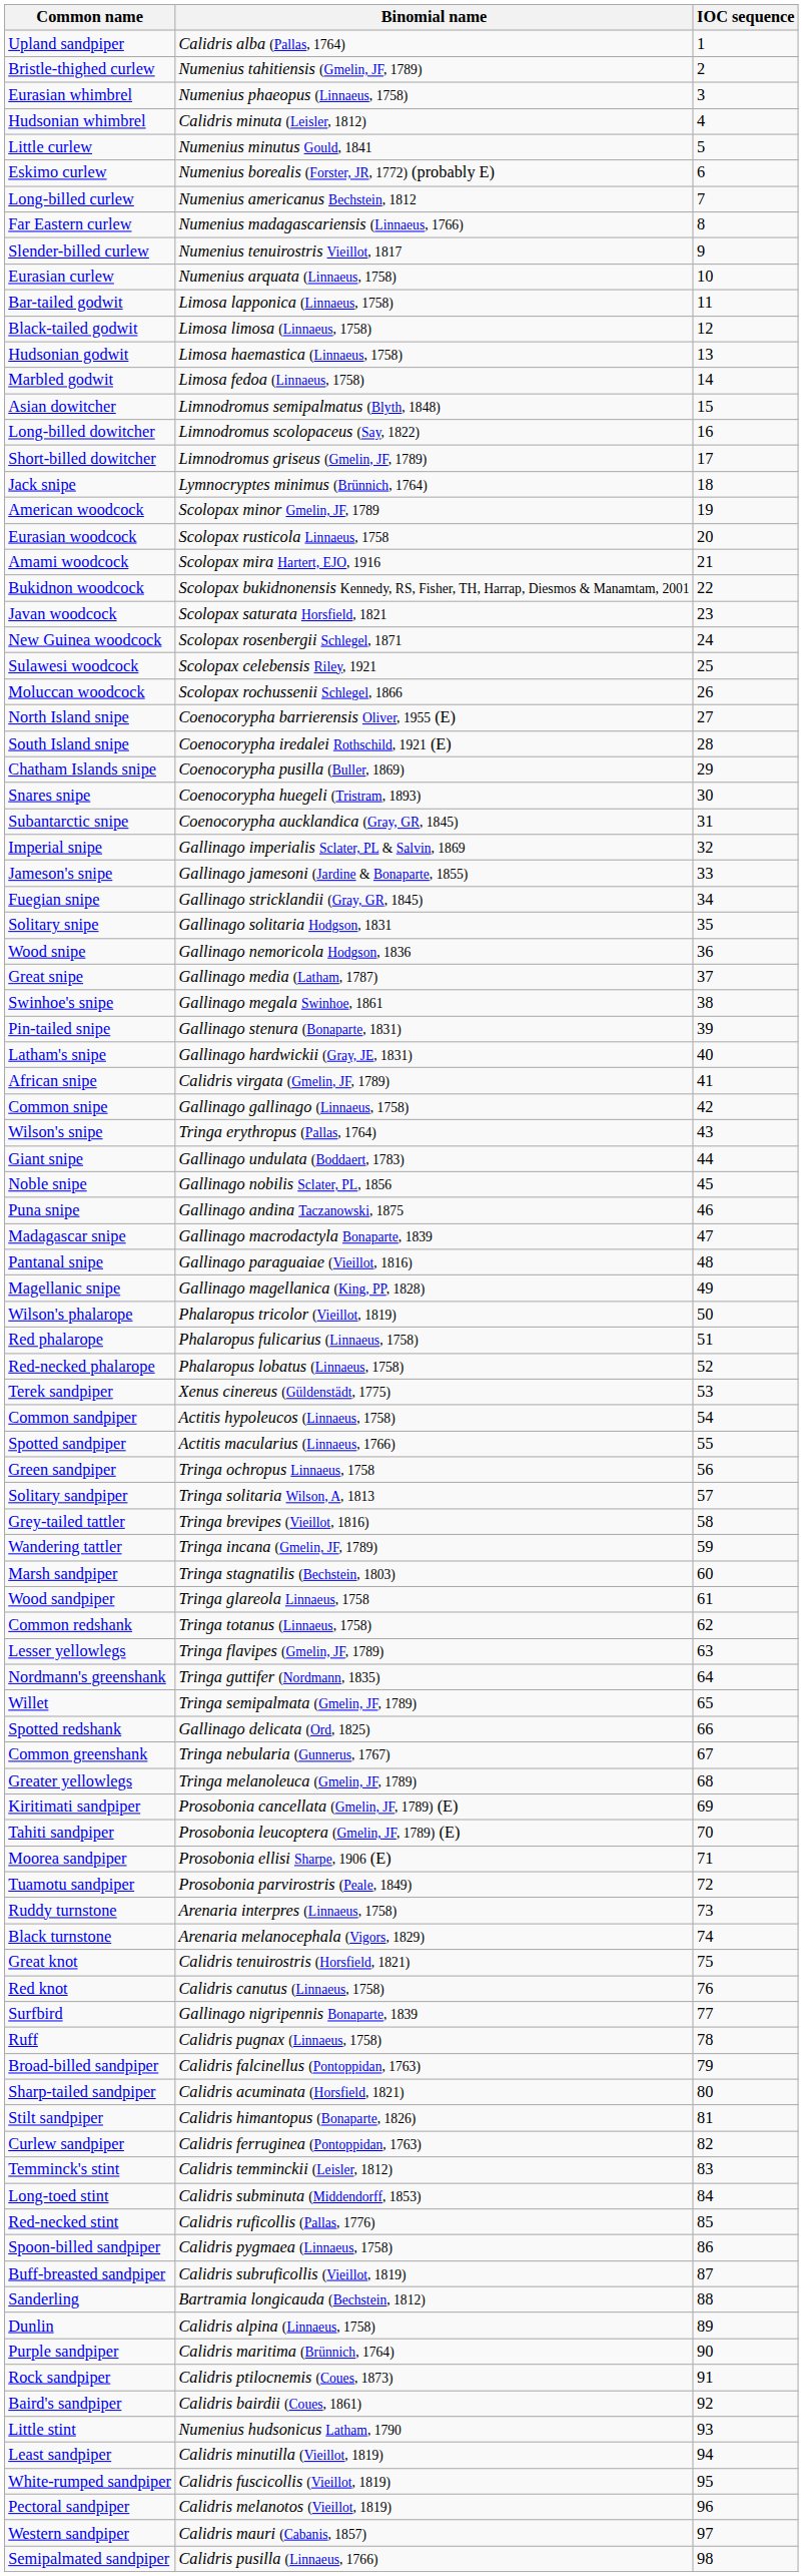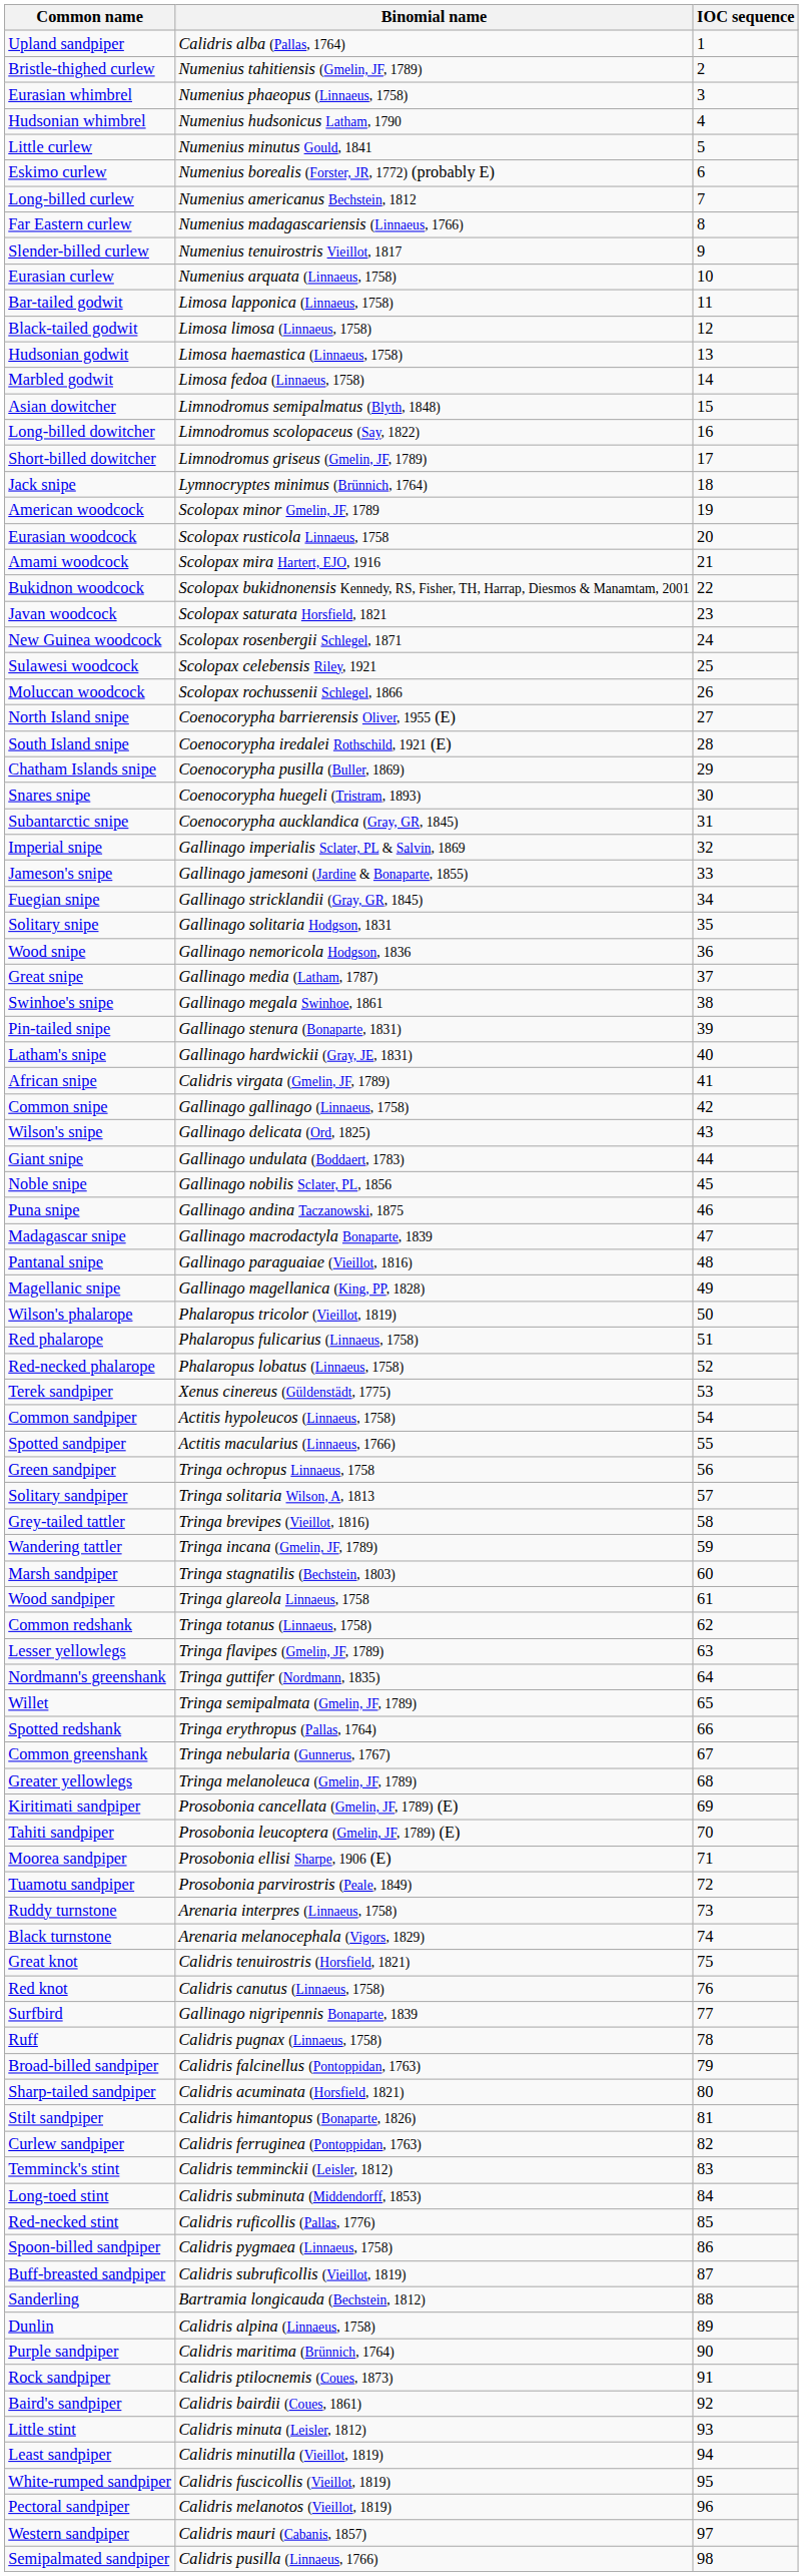Hudsonian whimbrel | Binomial name: Calidris minuta (Leisler, 1812) -> Numenius hudsonicus Latham, 1790
Wilson's snipe | Binomial name: Tringa erythropus (Pallas, 1764) -> Gallinago delicata (Ord, 1825)
Spotted redshank | Binomial name: Gallinago delicata (Ord, 1825) -> Tringa erythropus (Pallas, 1764)
Little stint | Binomial name: Numenius hudsonicus Latham, 1790 -> Calidris minuta (Leisler, 1812)
